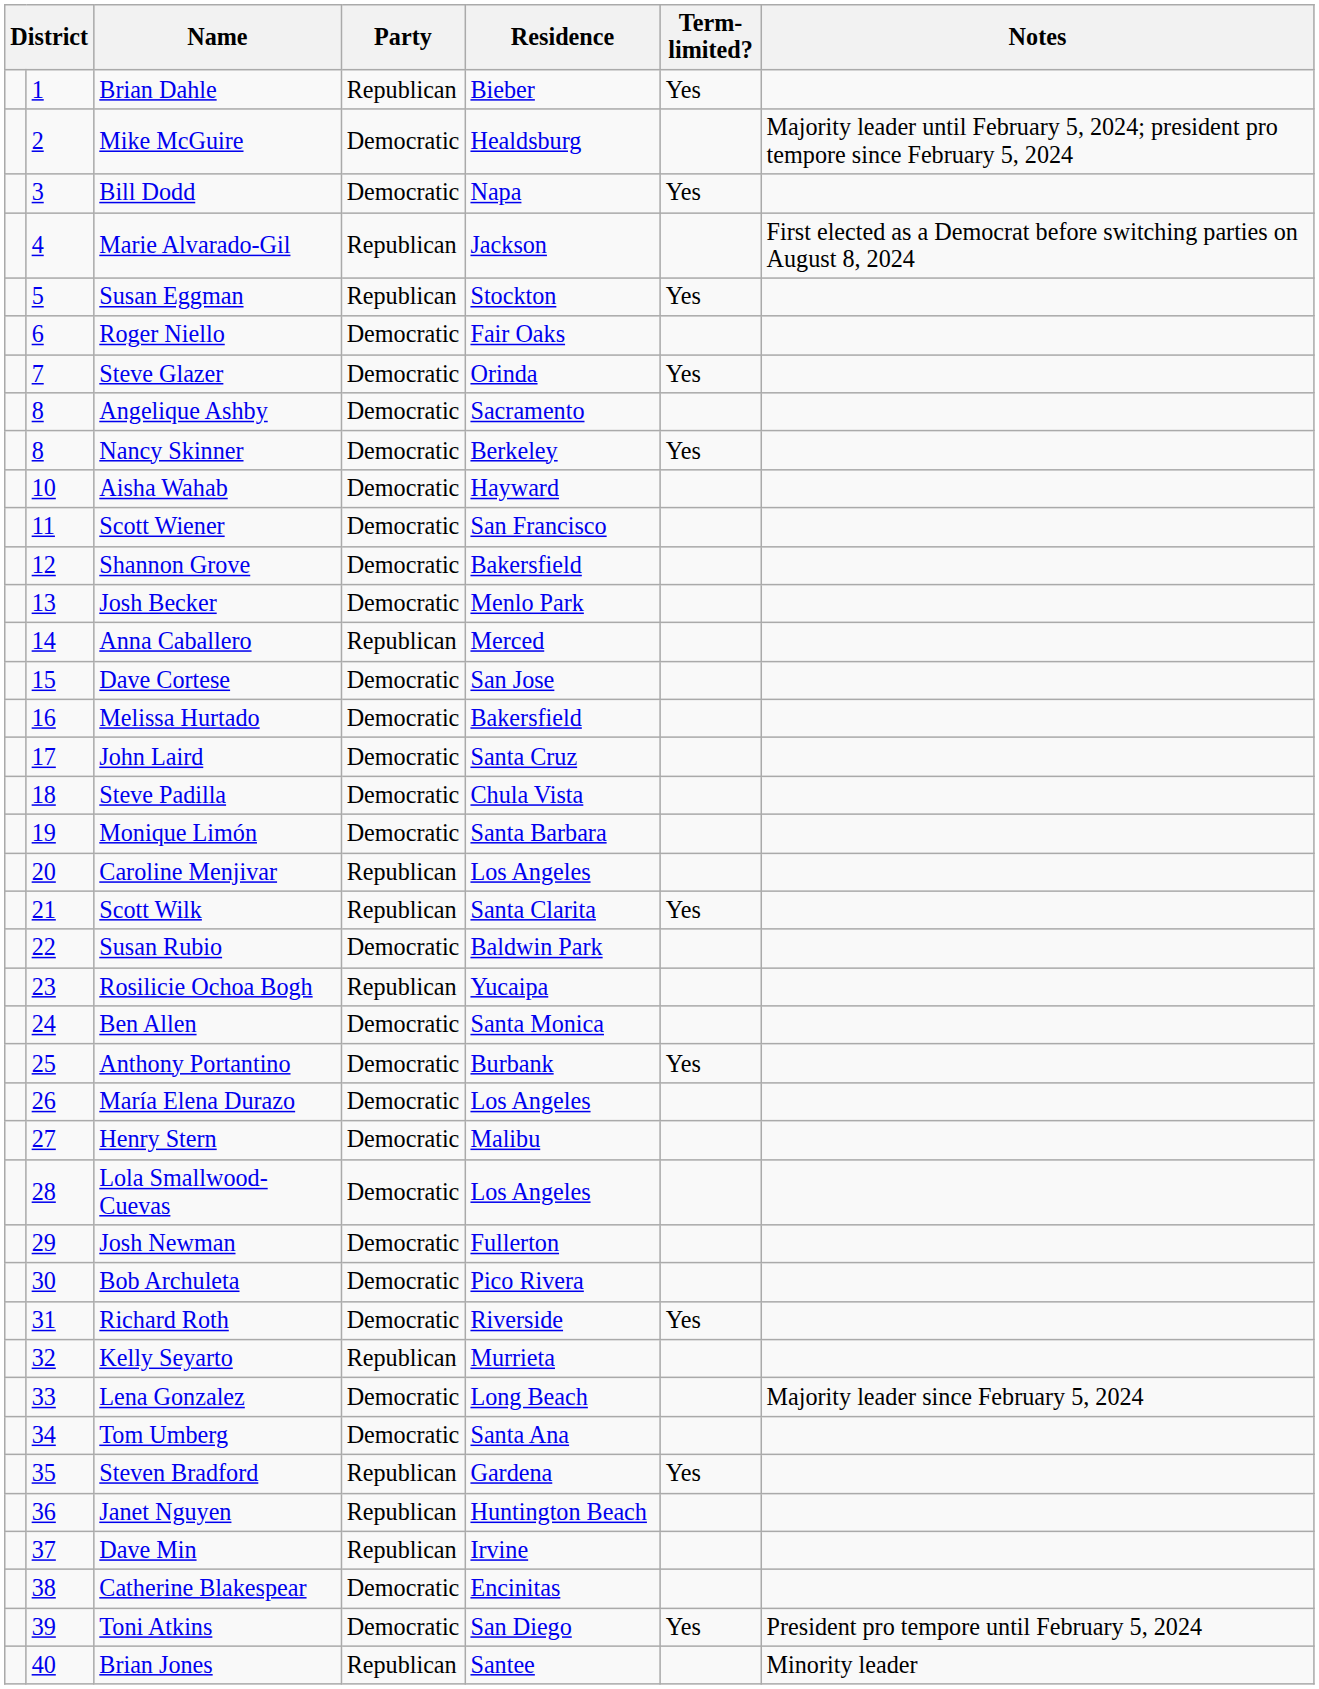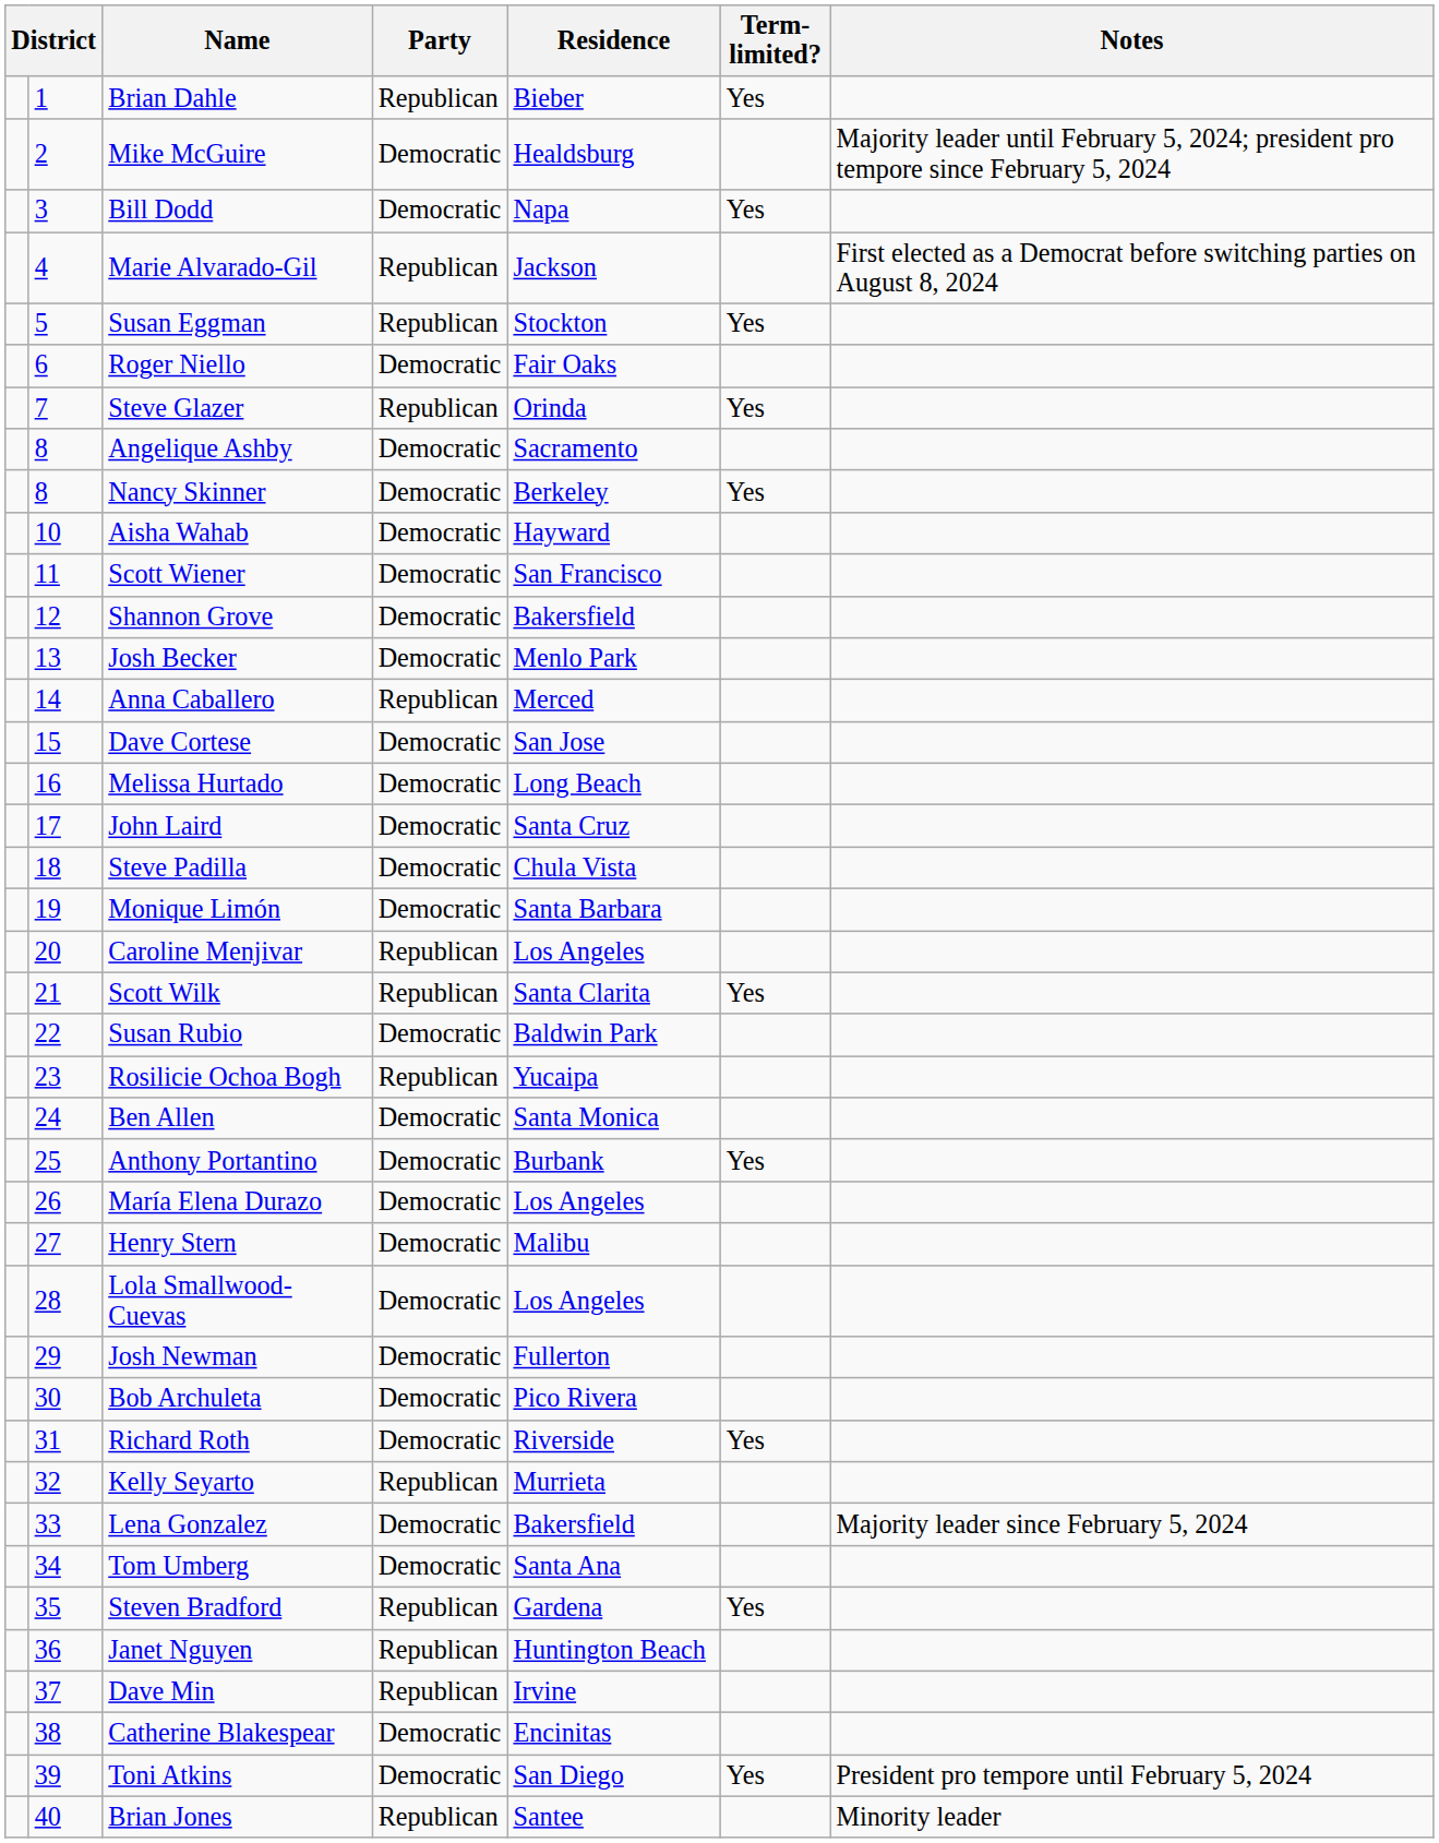Steve Glazer | Party: Democratic -> Republican
Melissa Hurtado | Residence: Bakersfield -> Long Beach
Lena Gonzalez | Residence: Long Beach -> Bakersfield
